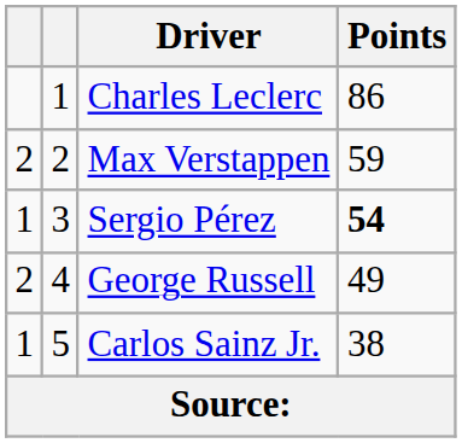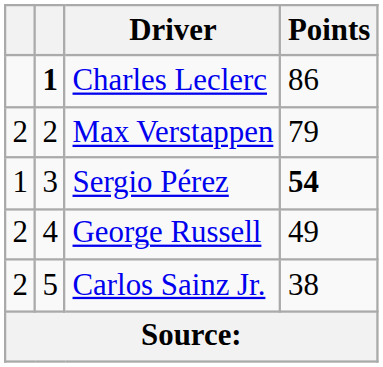Charles Leclerc | column 2: normal -> bold
Max Verstappen | Points: 59 -> 79
Carlos Sainz Jr. | column 1: 1 -> 2
